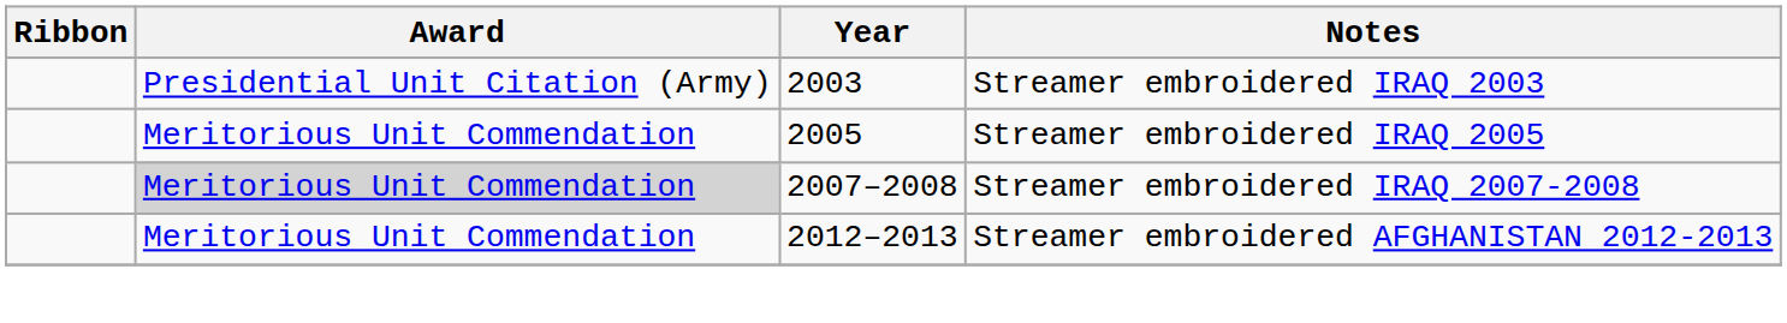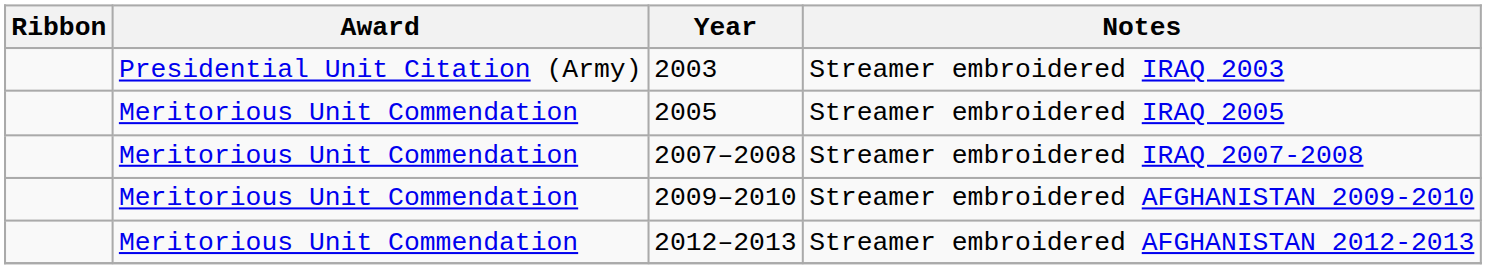Streamer embroidered IRAQ 2007-2008 | Award: lightgrey background -> no background
+ row: Meritorious Unit Commendation | 2009–2010 | Streamer embroidered AFGHANISTAN 2009-2010
